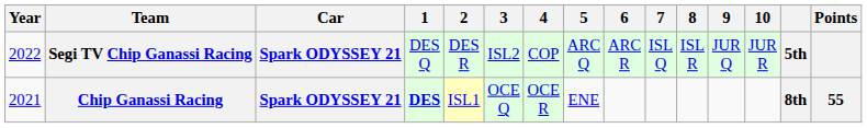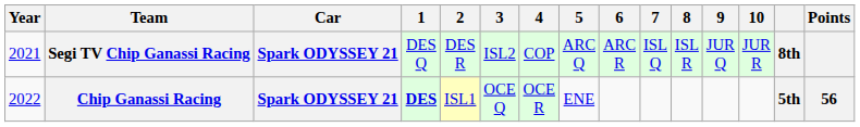Segi TV Chip Ganassi Racing | Year: 2022 -> 2021
Segi TV Chip Ganassi Racing | column 14: 5th -> 8th
Chip Ganassi Racing | Year: 2021 -> 2022
Chip Ganassi Racing | column 14: 8th -> 5th
Chip Ganassi Racing | Points: 55 -> 56
